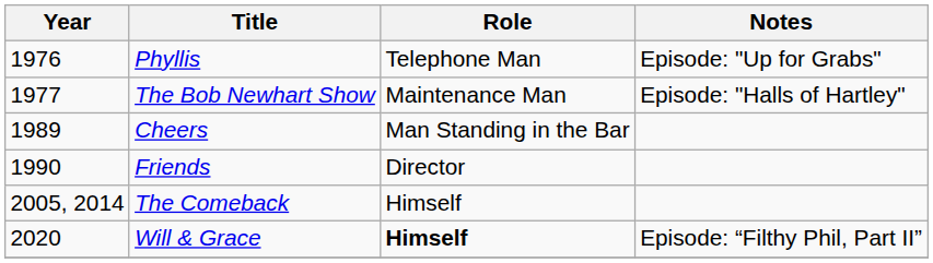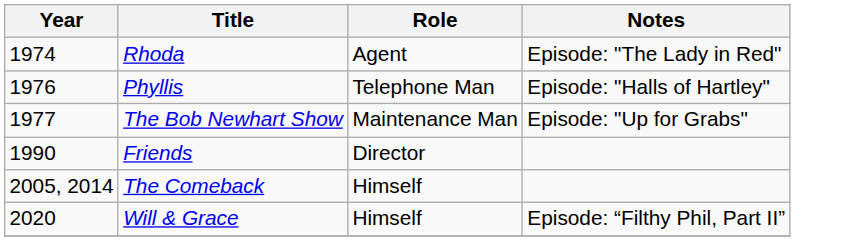+ row: 1974 | Rhoda | Agent | Episode: "The Lady in Red"
Phyllis | Notes: Episode: "Up for Grabs" -> Episode: "Halls of Hartley"
The Bob Newhart Show | Notes: Episode: "Halls of Hartley" -> Episode: "Up for Grabs"
- row: 1989 | Cheers | Man Standing in the Bar
Will & Grace | Role: bold -> normal
